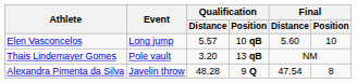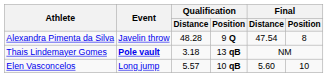rows swapped: Elen Vasconcelos <-> Alexandra Pimenta da Silva
Thais Lindemayer Gomes | Event: normal -> bold
Thais Lindemayer Gomes | Qualification / Distance: 3.20 -> 3.18
